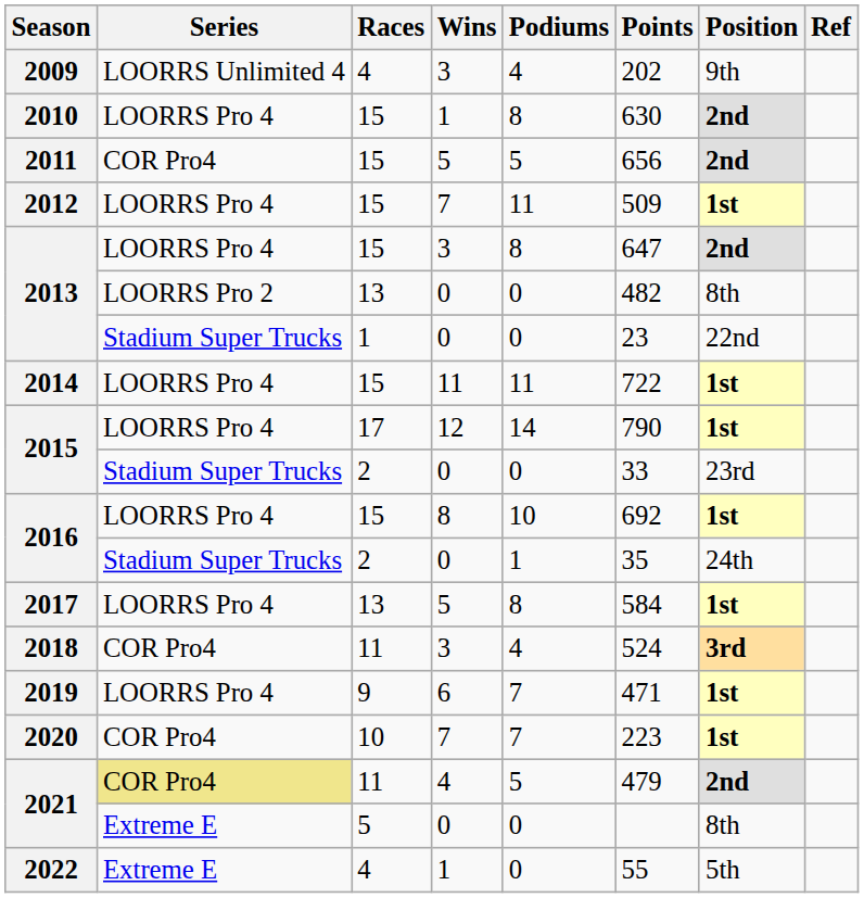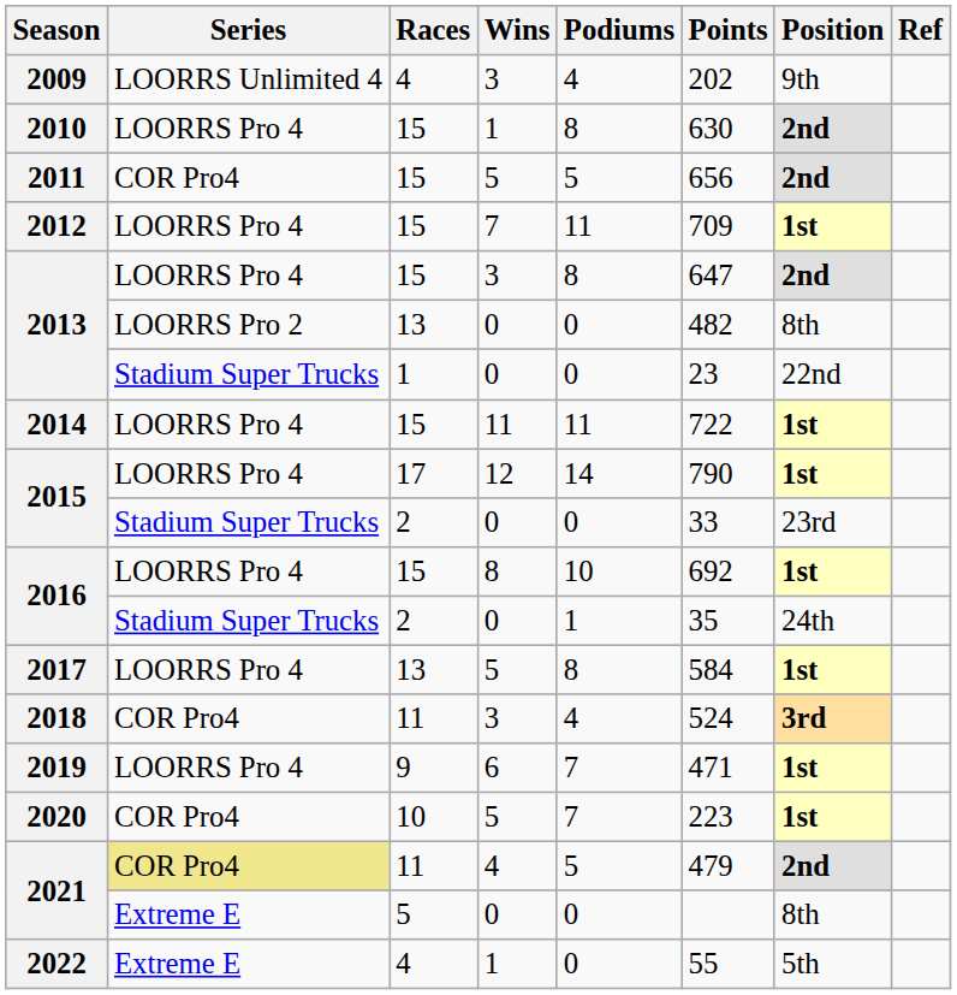2012 | Points: 509 -> 709
2020 | Wins: 7 -> 5
